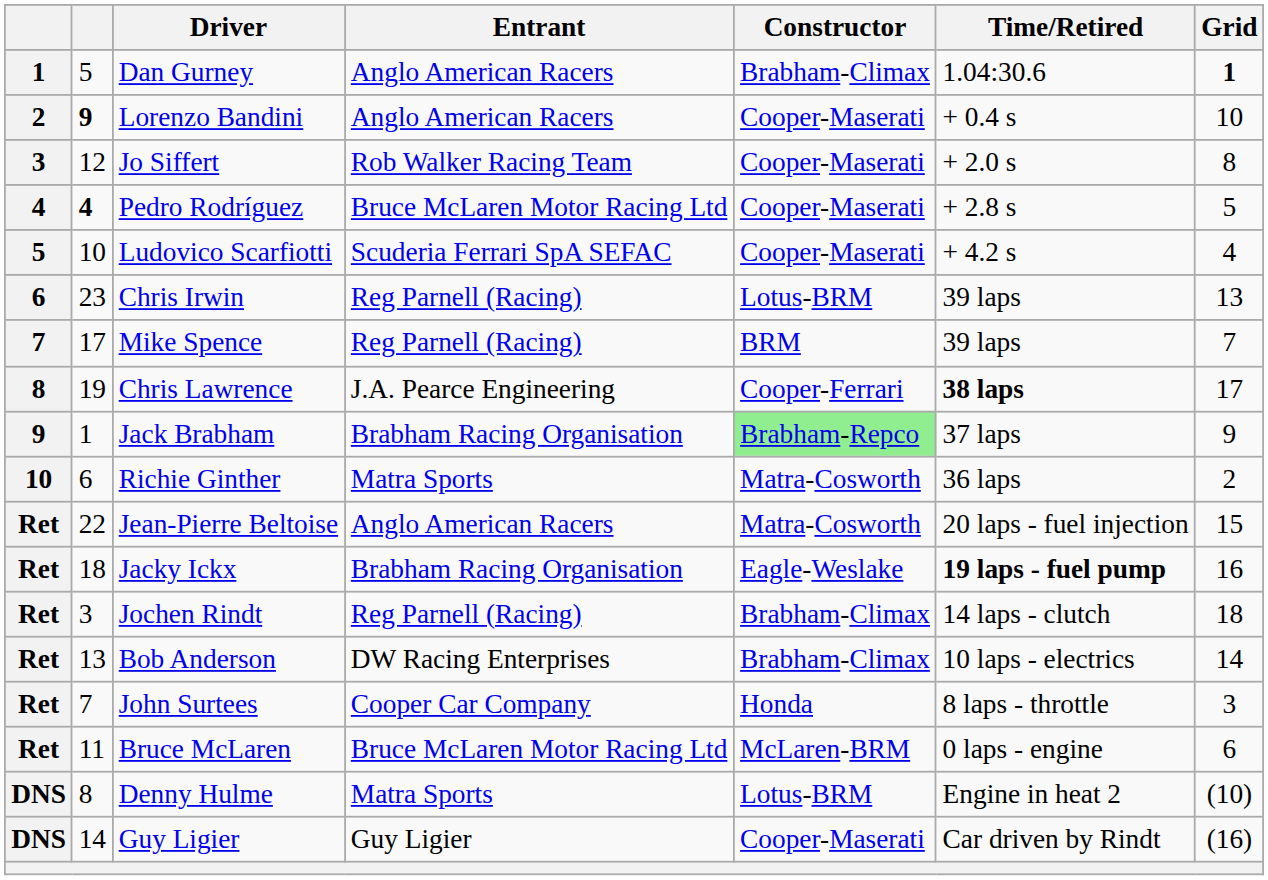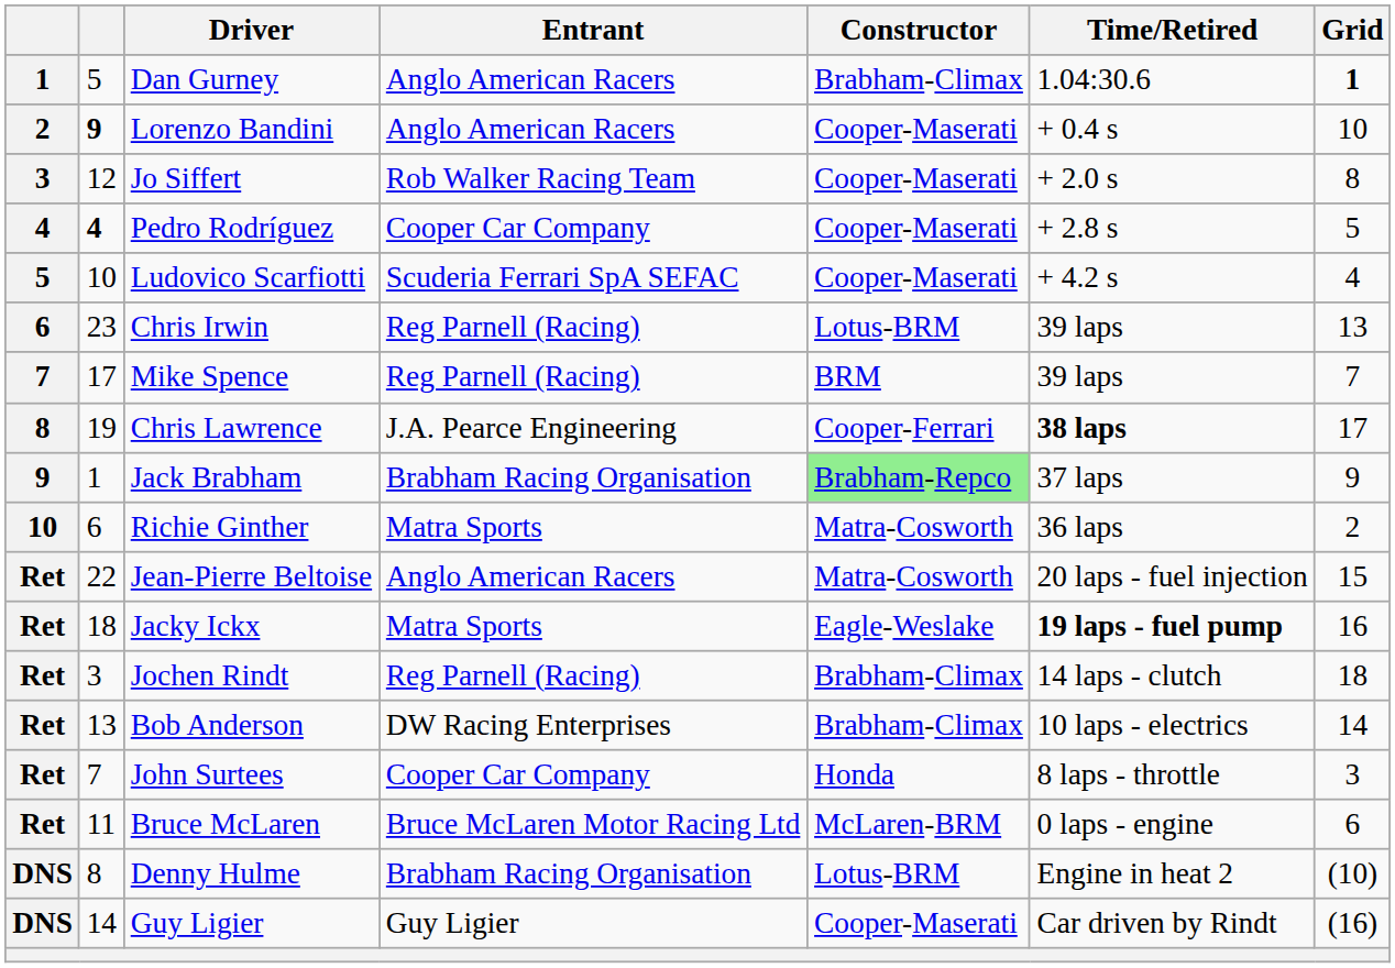Pedro Rodríguez | Entrant: Bruce McLaren Motor Racing Ltd -> Cooper Car Company
Jacky Ickx | Entrant: Brabham Racing Organisation -> Matra Sports
Denny Hulme | Entrant: Matra Sports -> Brabham Racing Organisation
